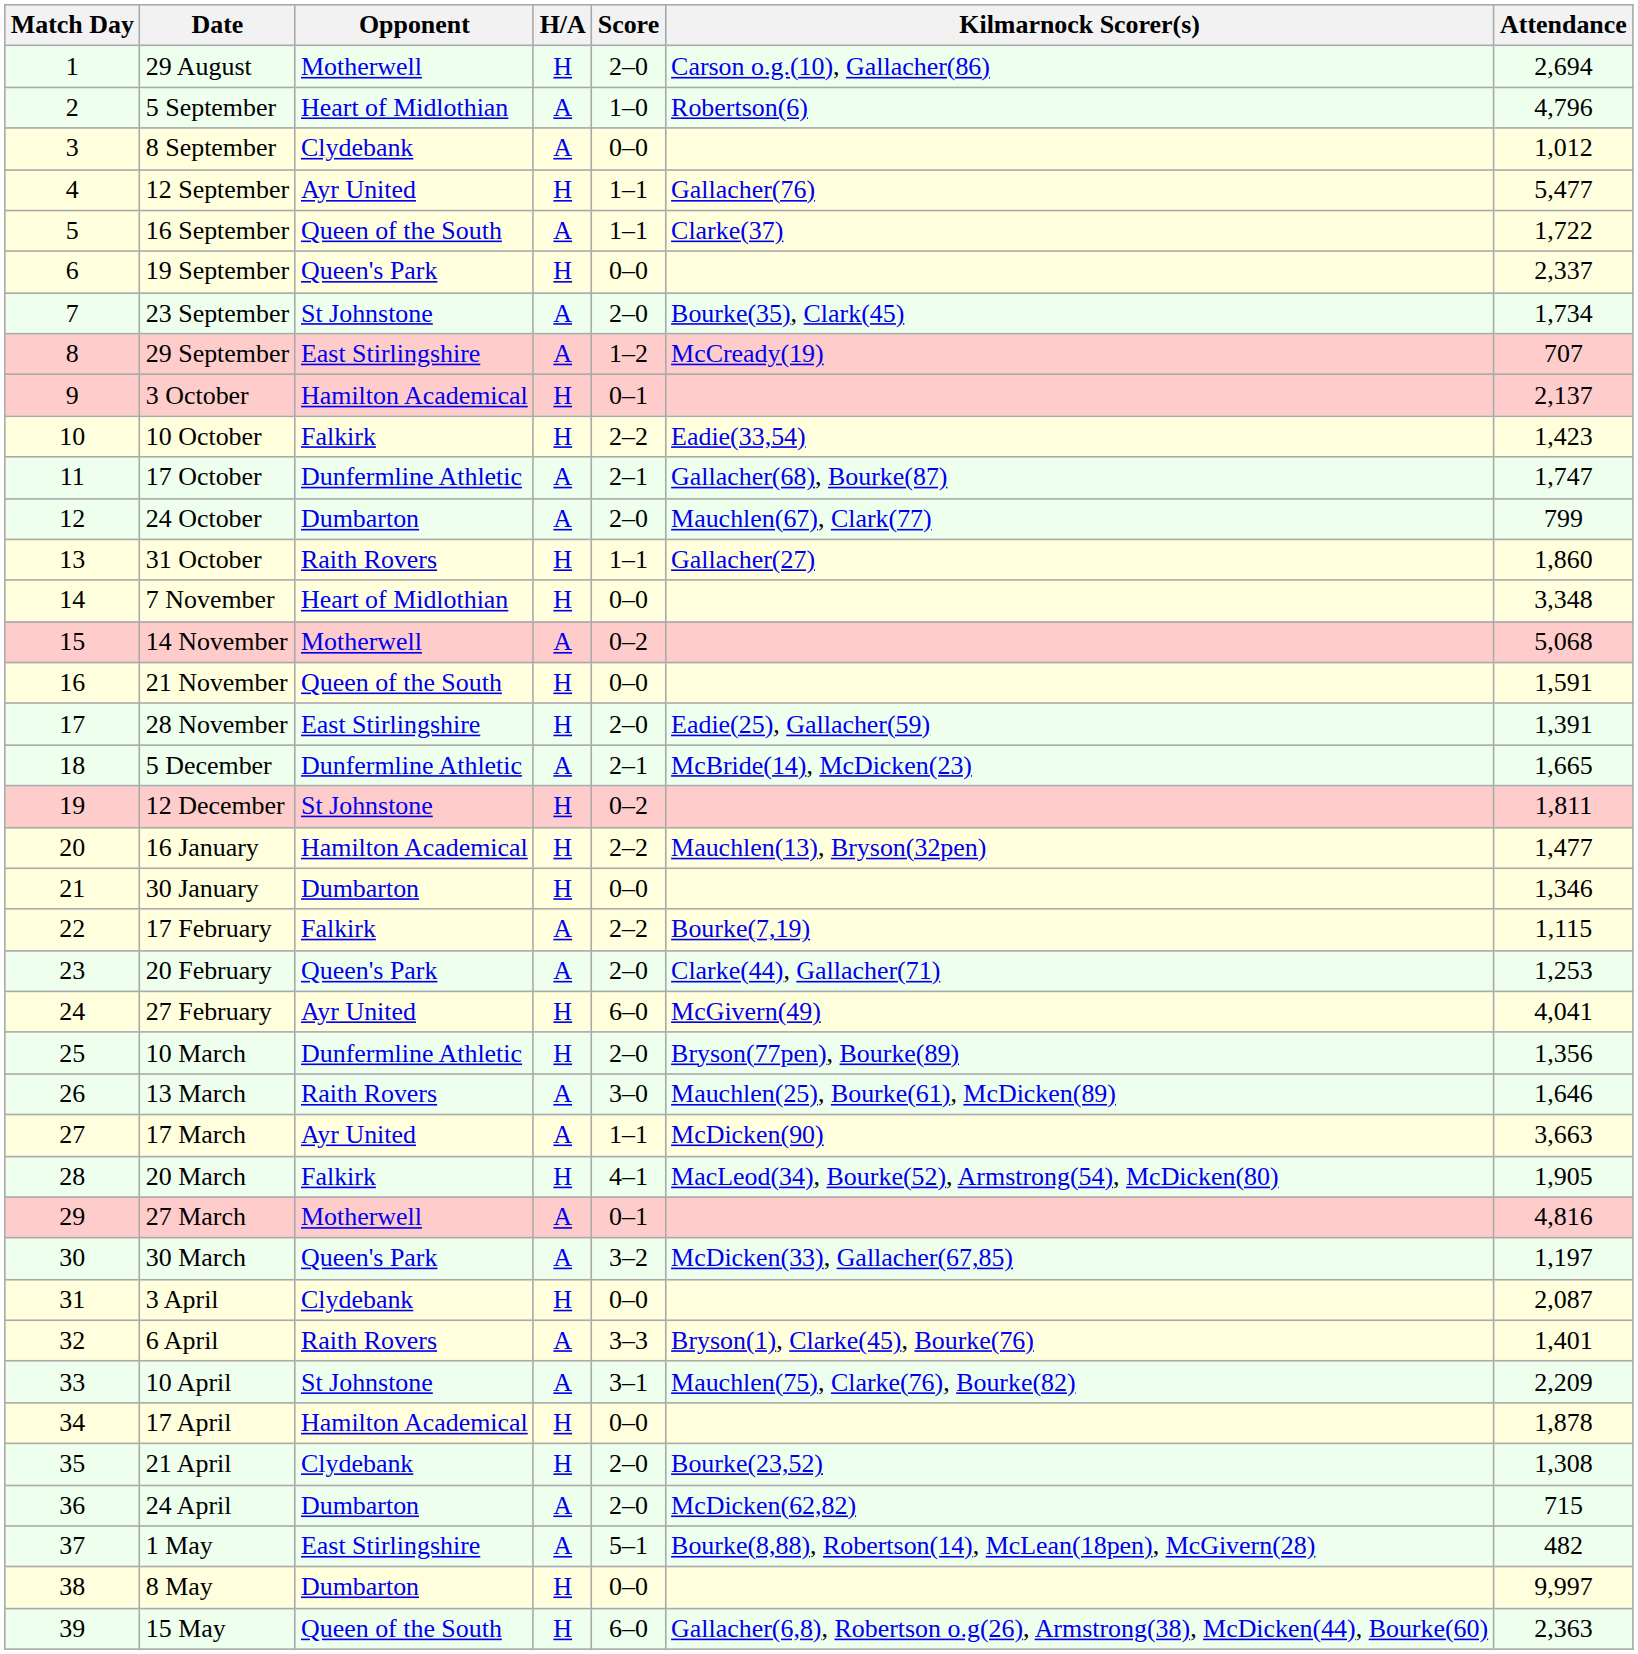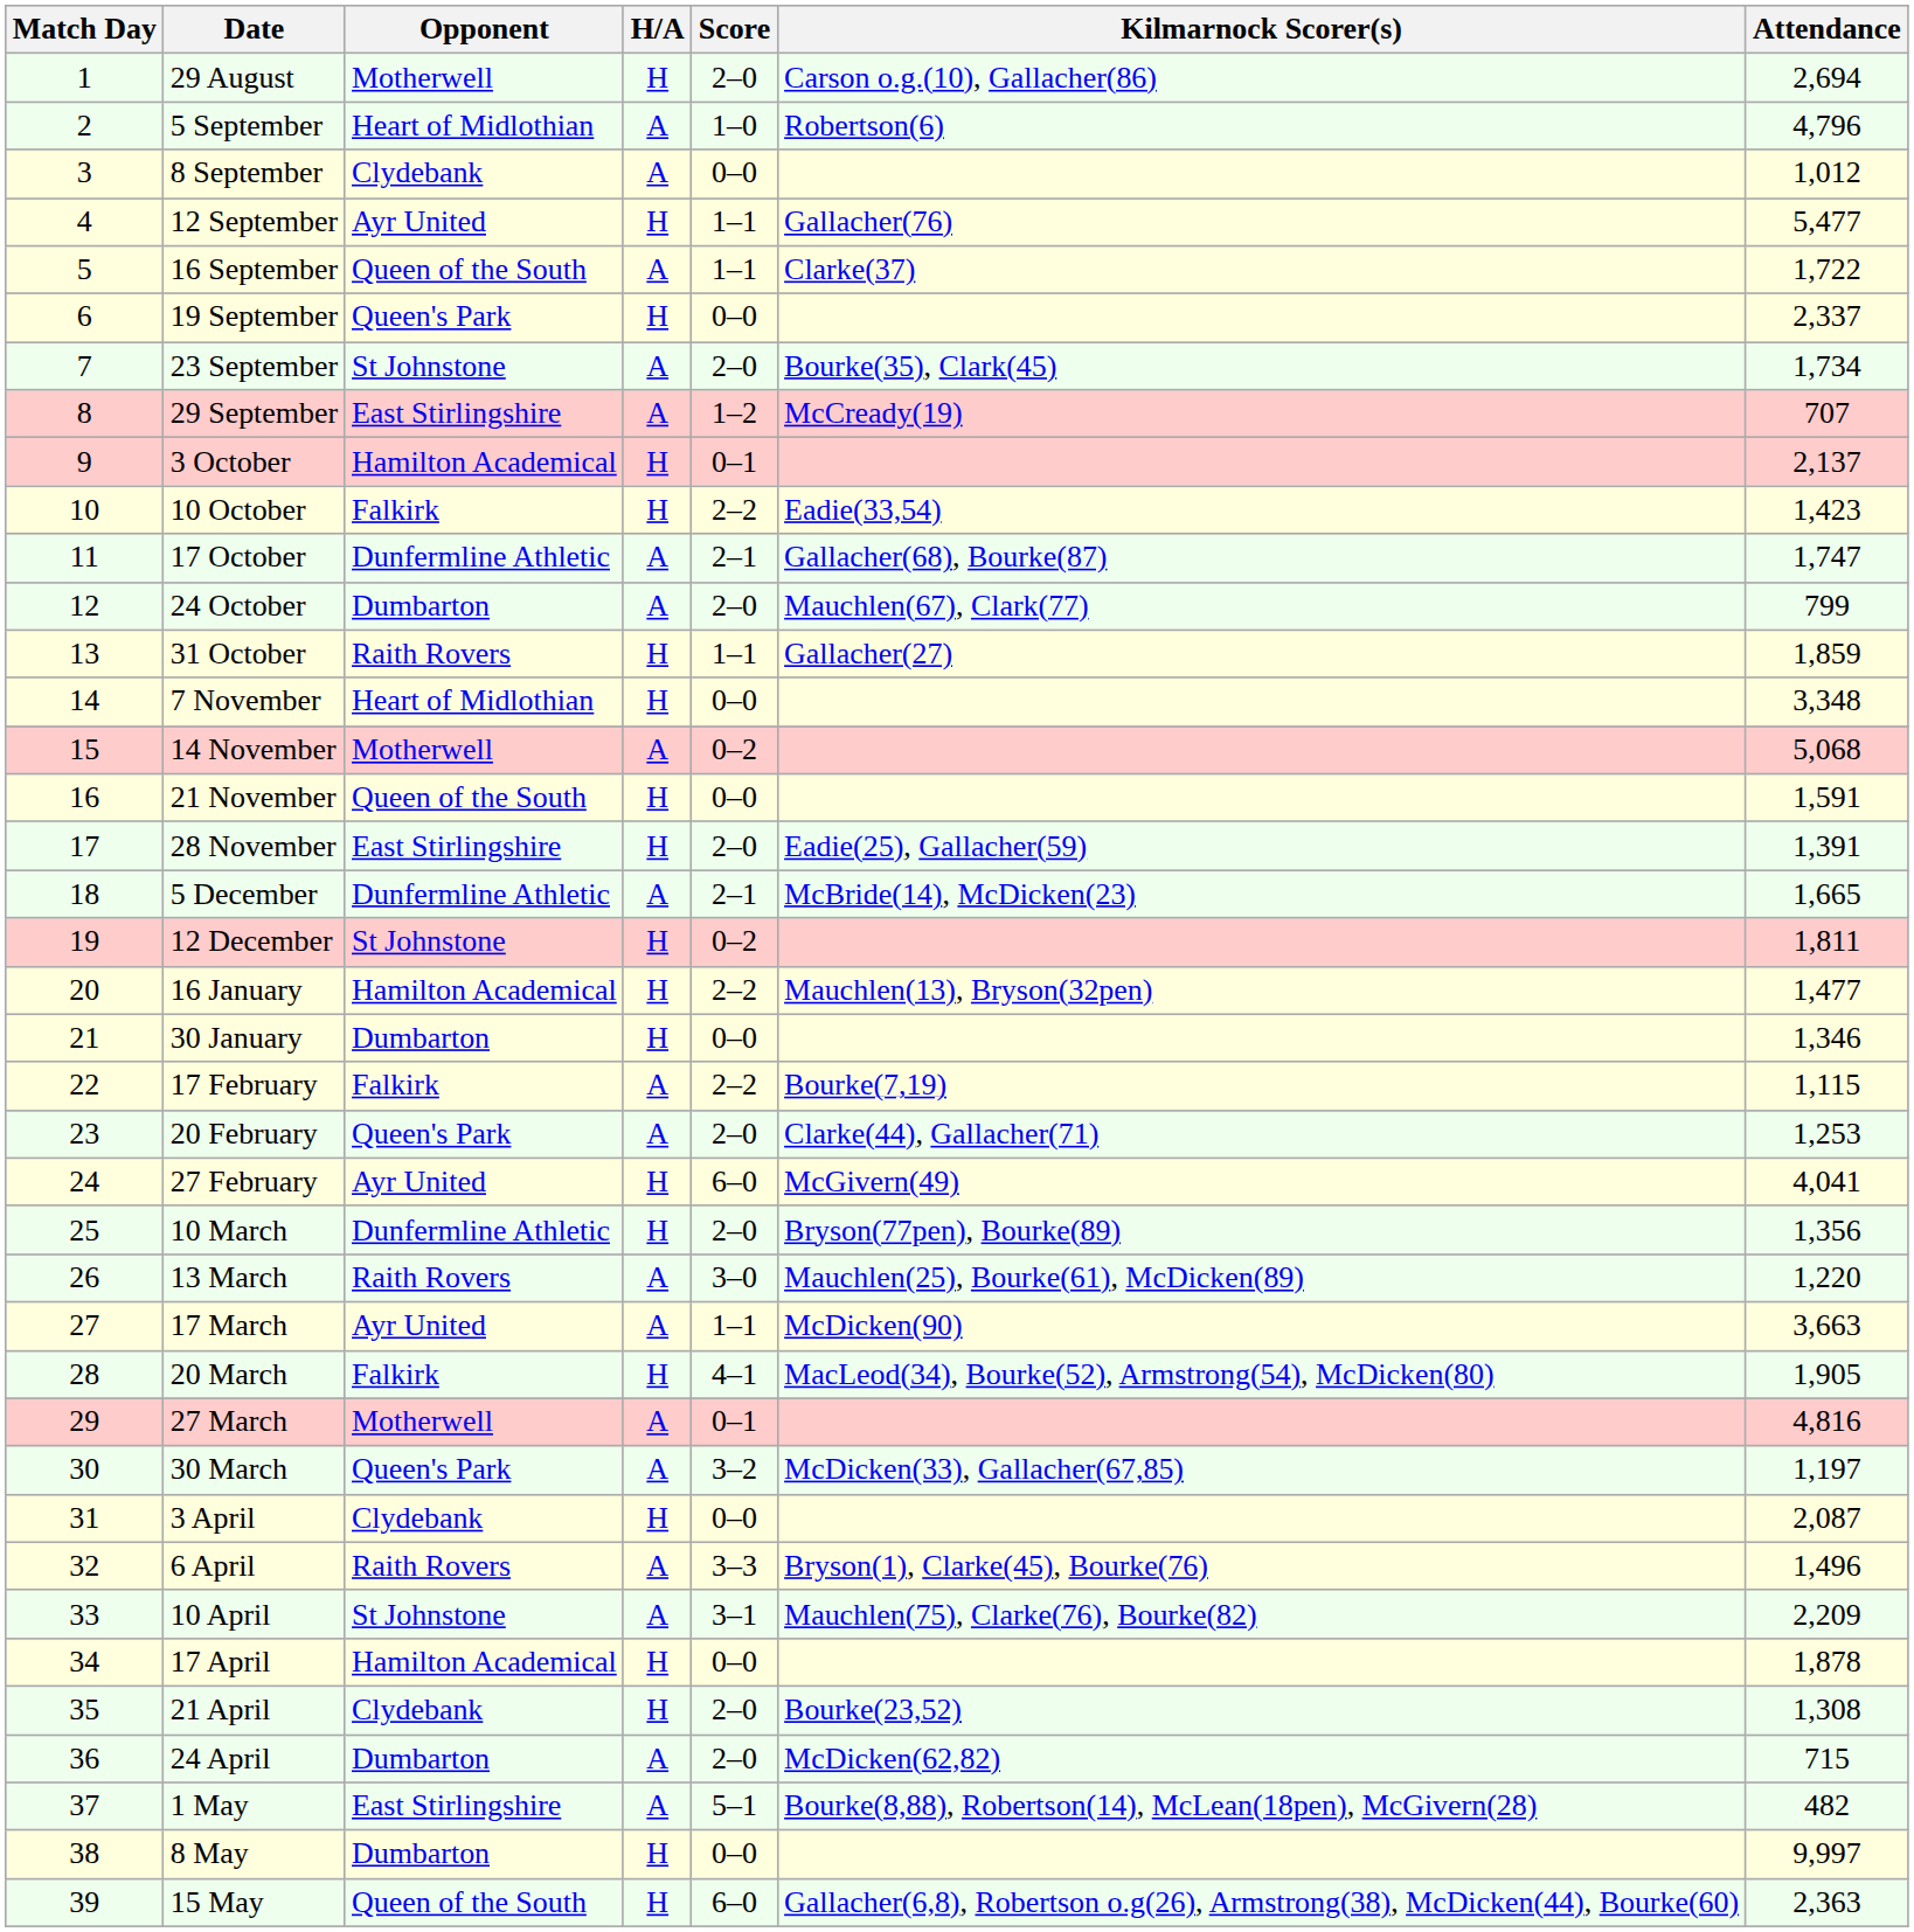31 October | Attendance: 1,860 -> 1,859
13 March | Attendance: 1,646 -> 1,220
6 April | Attendance: 1,401 -> 1,496
